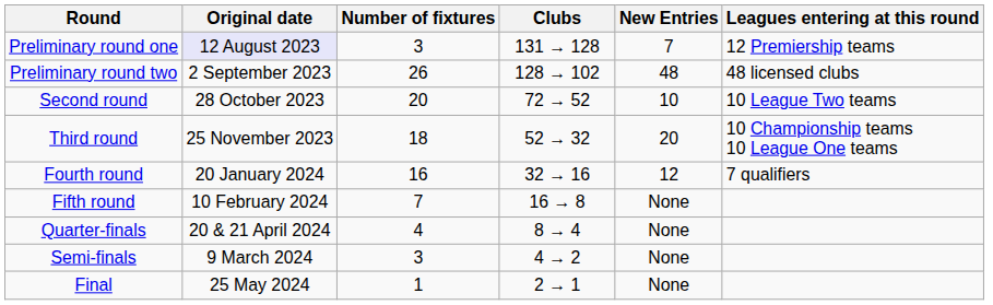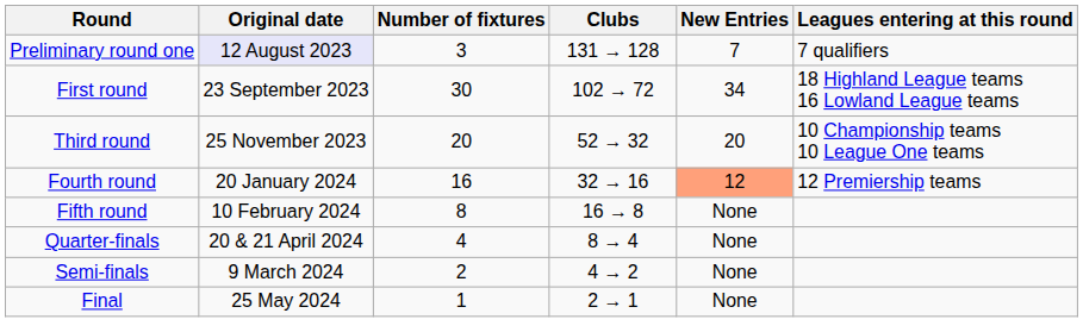Preliminary round one | Leagues entering at this round: 12 Premiership teams -> 7 qualifiers
- row: Preliminary round two | 2 September 2023 | 26 | 128 → 102 | 48 | 48 licensed clubs
+ row: First round | 23 September 2023 | 30 | 102 → 72 | 34 | 18 Highland League teams 16 Lowland League teams
- row: Second round | 28 October 2023 | 20 | 72 → 52 | 10 | 10 League Two teams
Third round | Number of fixtures: 18 -> 20
Fourth round | New Entries: no background -> lightsalmon background
Fourth round | Leagues entering at this round: 7 qualifiers -> 12 Premiership teams
Fifth round | Number of fixtures: 7 -> 8
Semi-finals | Number of fixtures: 3 -> 2
